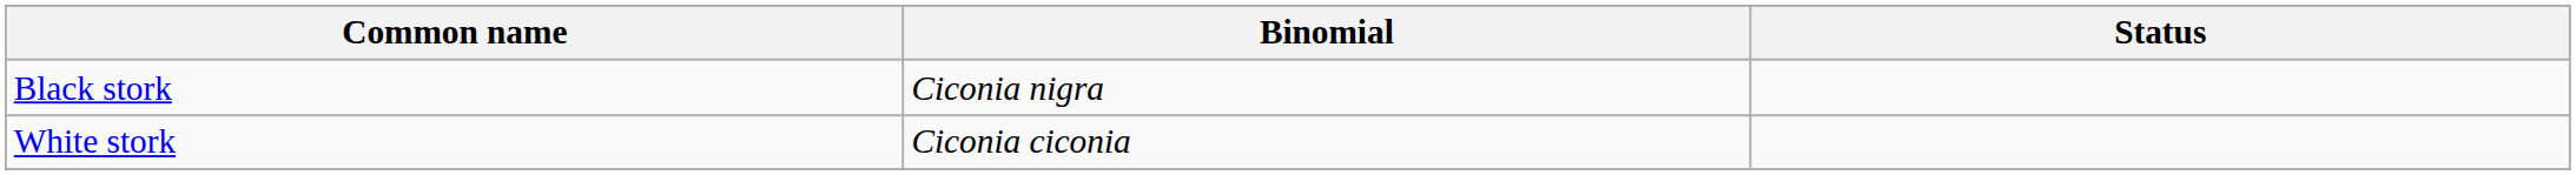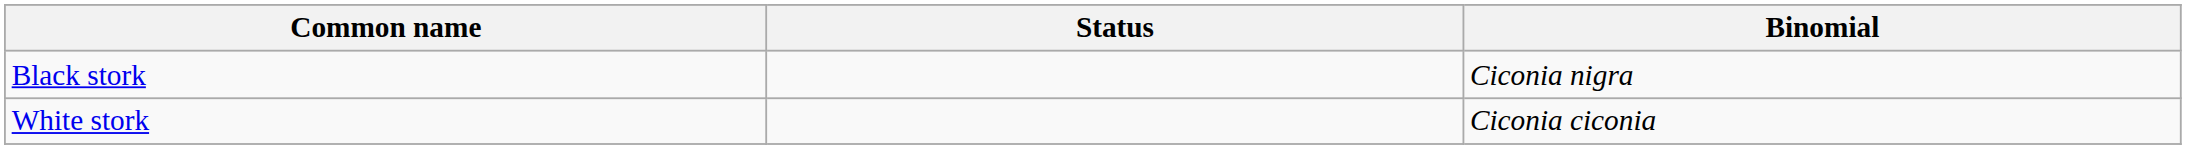columns swapped: Binomial <-> Status
